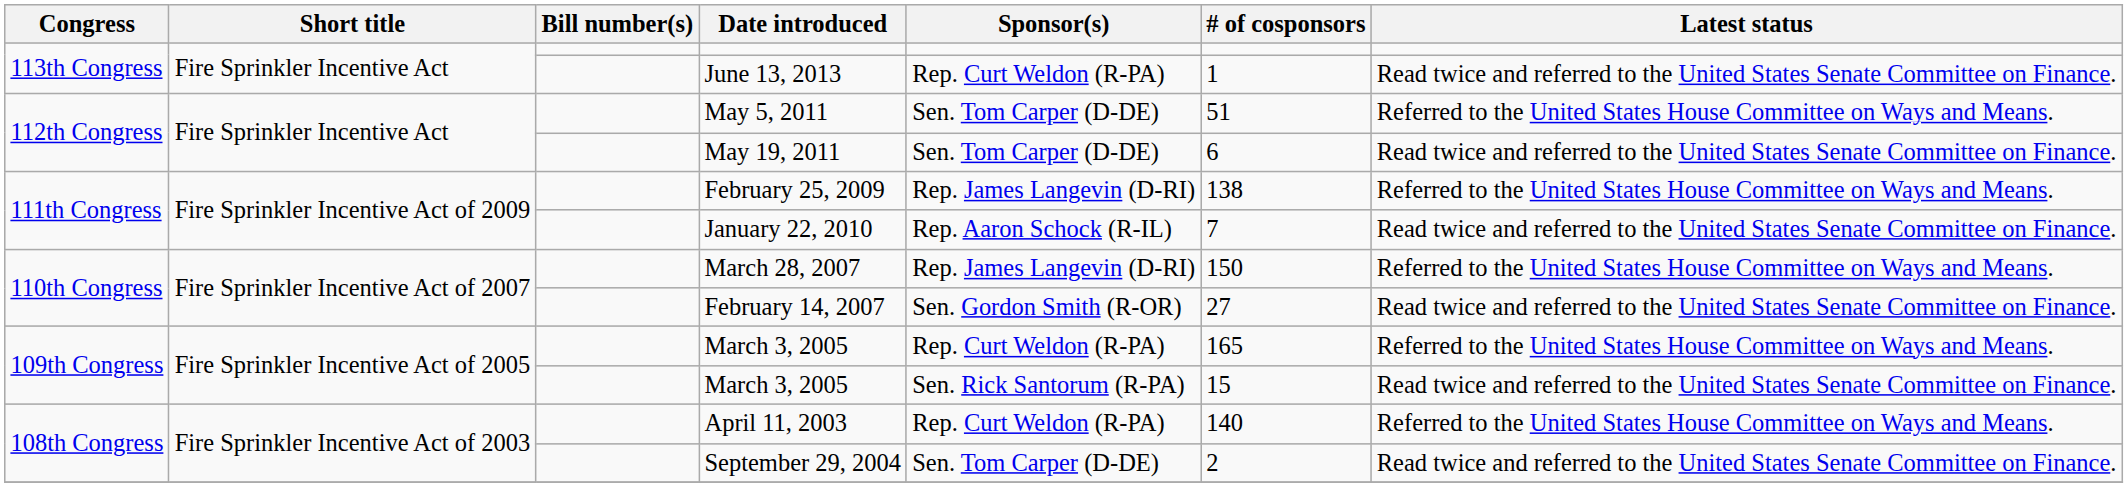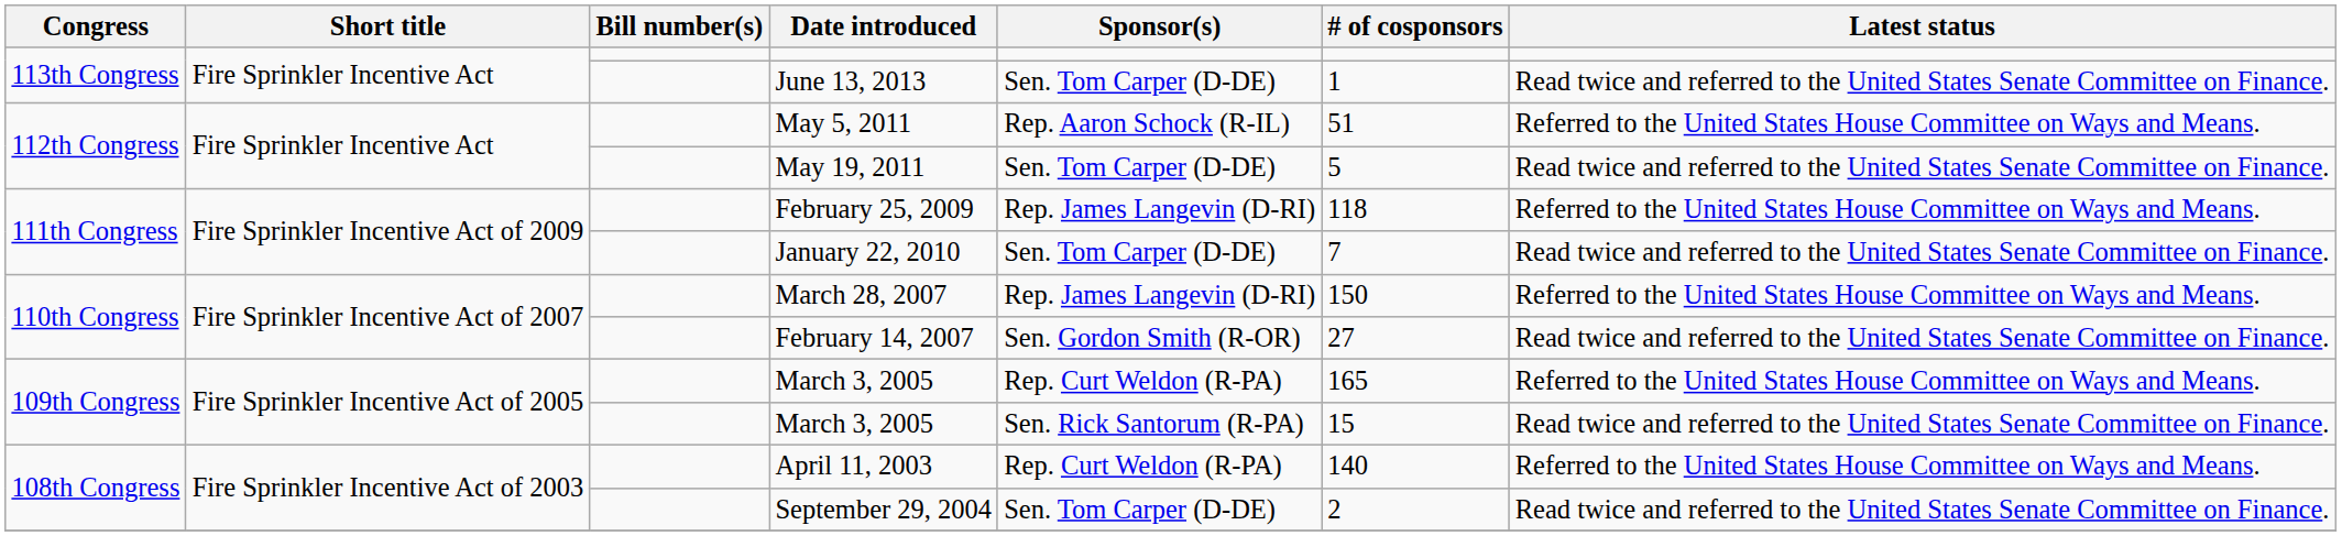June 13, 2013 | Sponsor(s): Rep. Curt Weldon (R-PA) -> Sen. Tom Carper (D-DE)
May 5, 2011 | Sponsor(s): Sen. Tom Carper (D-DE) -> Rep. Aaron Schock (R-IL)
May 19, 2011 | # of cosponsors: 6 -> 5
February 25, 2009 | # of cosponsors: 138 -> 118
January 22, 2010 | Sponsor(s): Rep. Aaron Schock (R-IL) -> Sen. Tom Carper (D-DE)
